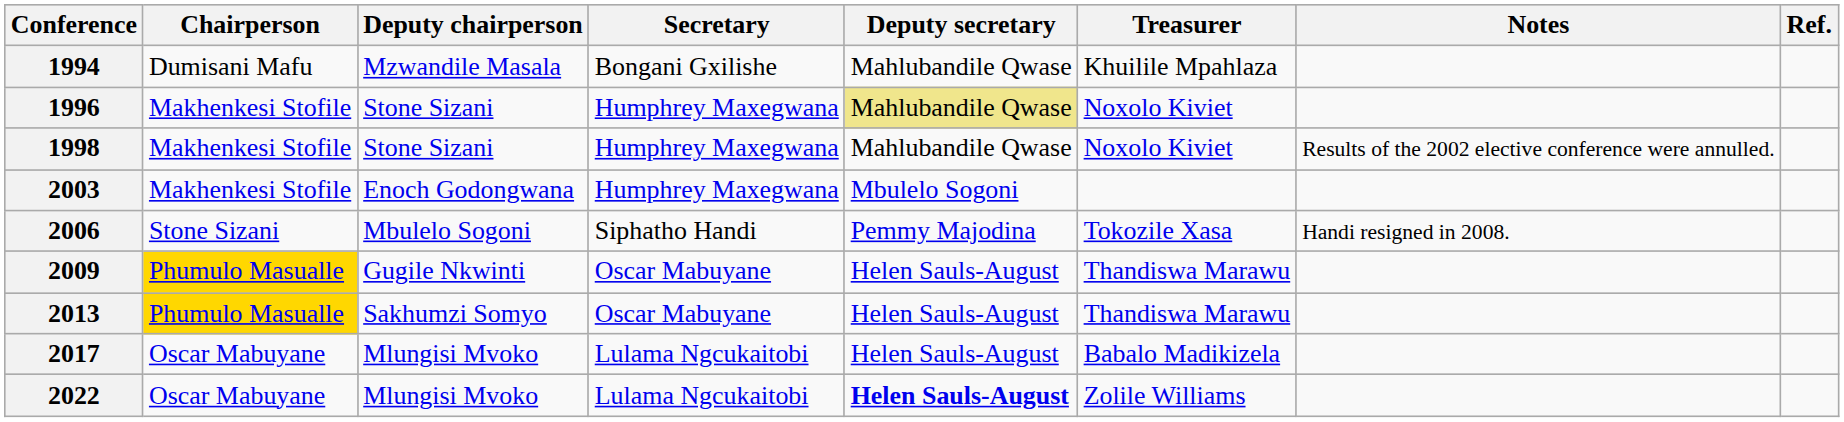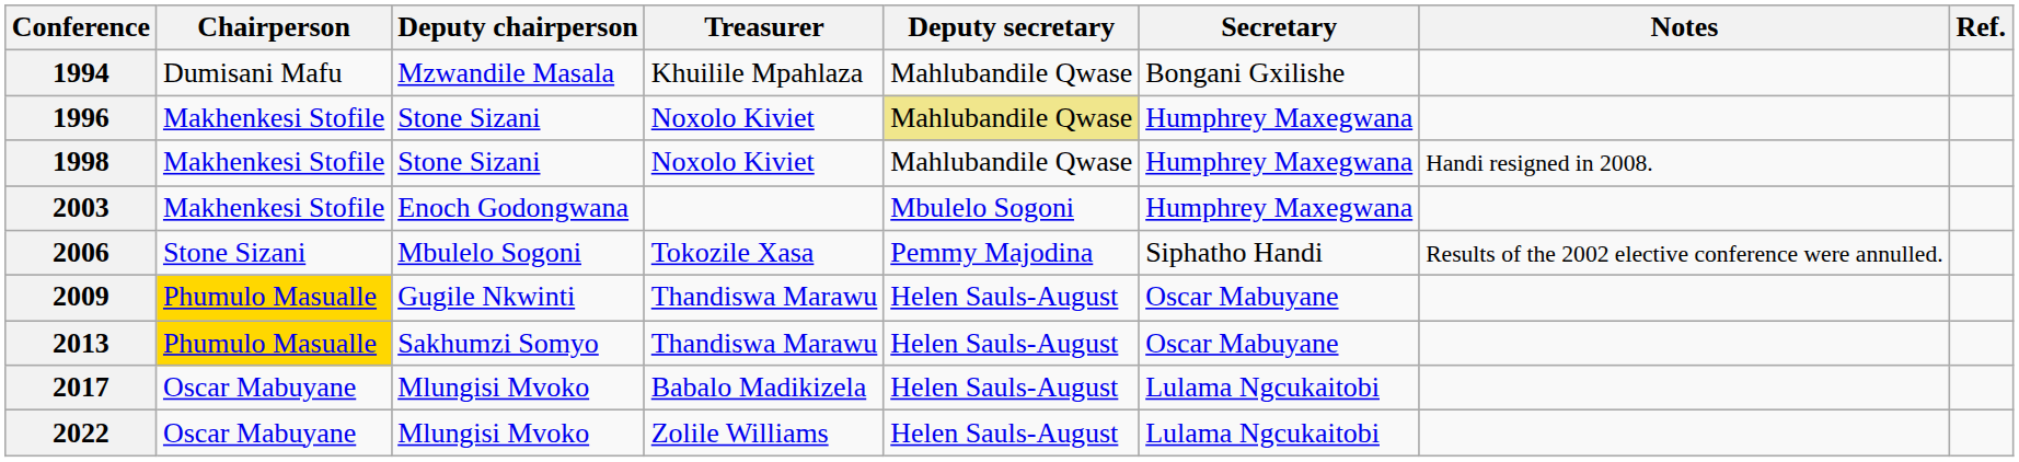columns swapped: Secretary <-> Treasurer
1998 | Notes: Results of the 2002 elective conference were annulled. -> Handi resigned in 2008.
2006 | Notes: Handi resigned in 2008. -> Results of the 2002 elective conference were annulled.
2022 | Deputy secretary: bold -> normal
